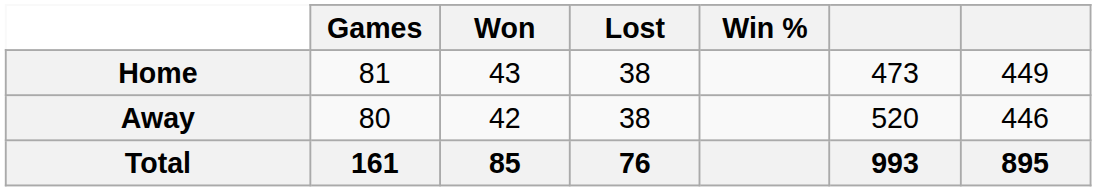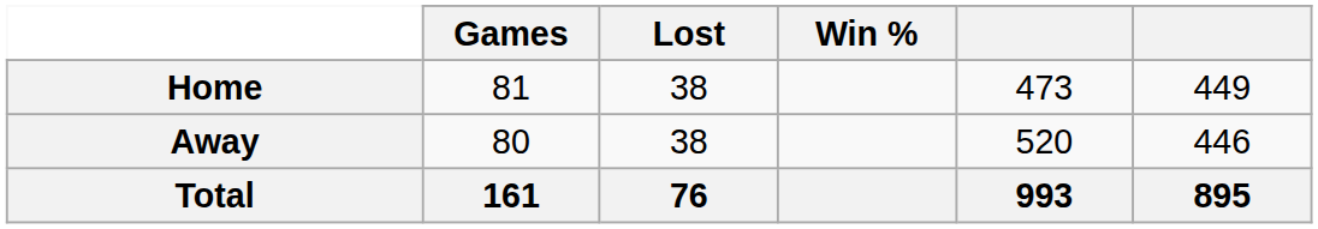- column: Won | 43 | 42 | 85
